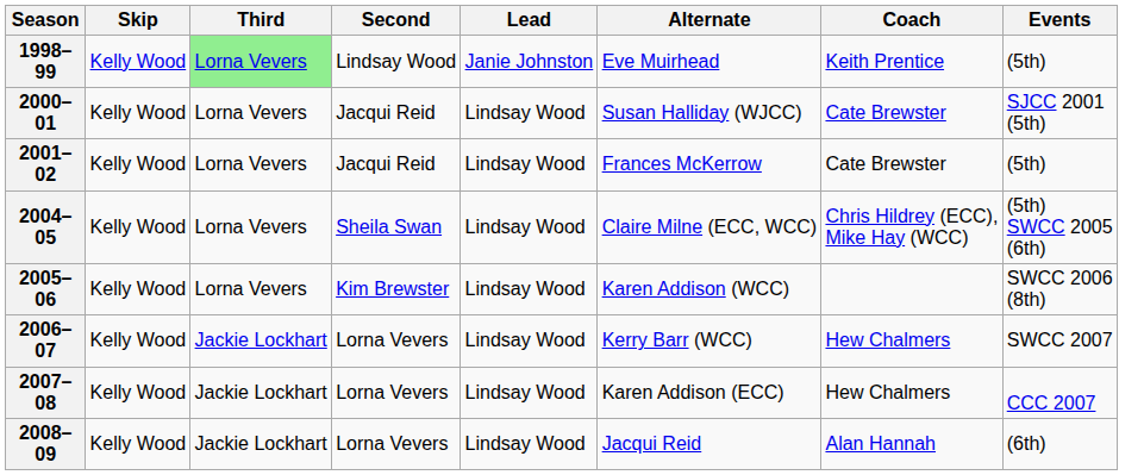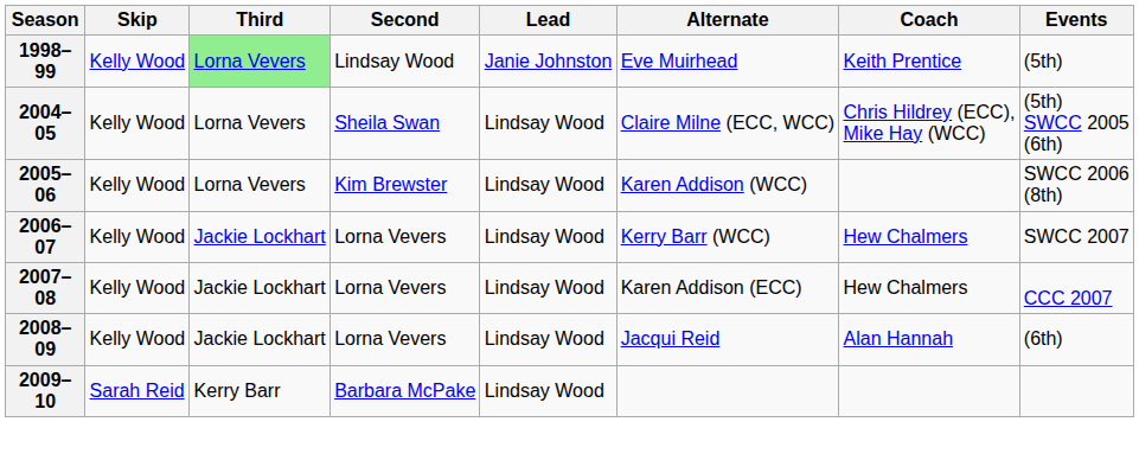- row: 2000–01 | Kelly Wood | Lorna Vevers | Jacqui Reid | Lindsay Wood | Susan Halliday (WJCC) | Cate Brewster | SJCC 2001 (5th)
- row: 2001–02 | Kelly Wood | Lorna Vevers | Jacqui Reid | Lindsay Wood | Frances McKerrow | Cate Brewster | (5th)
+ row: 2009–10 | Sarah Reid | Kerry Barr | Barbara McPake | Lindsay Wood
